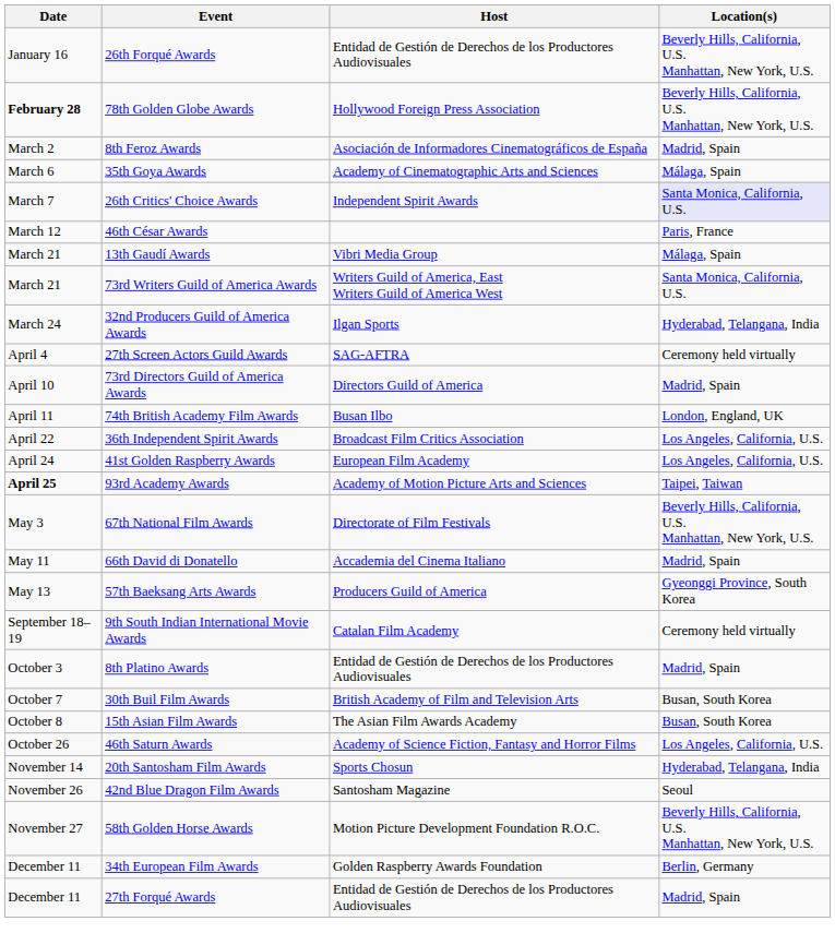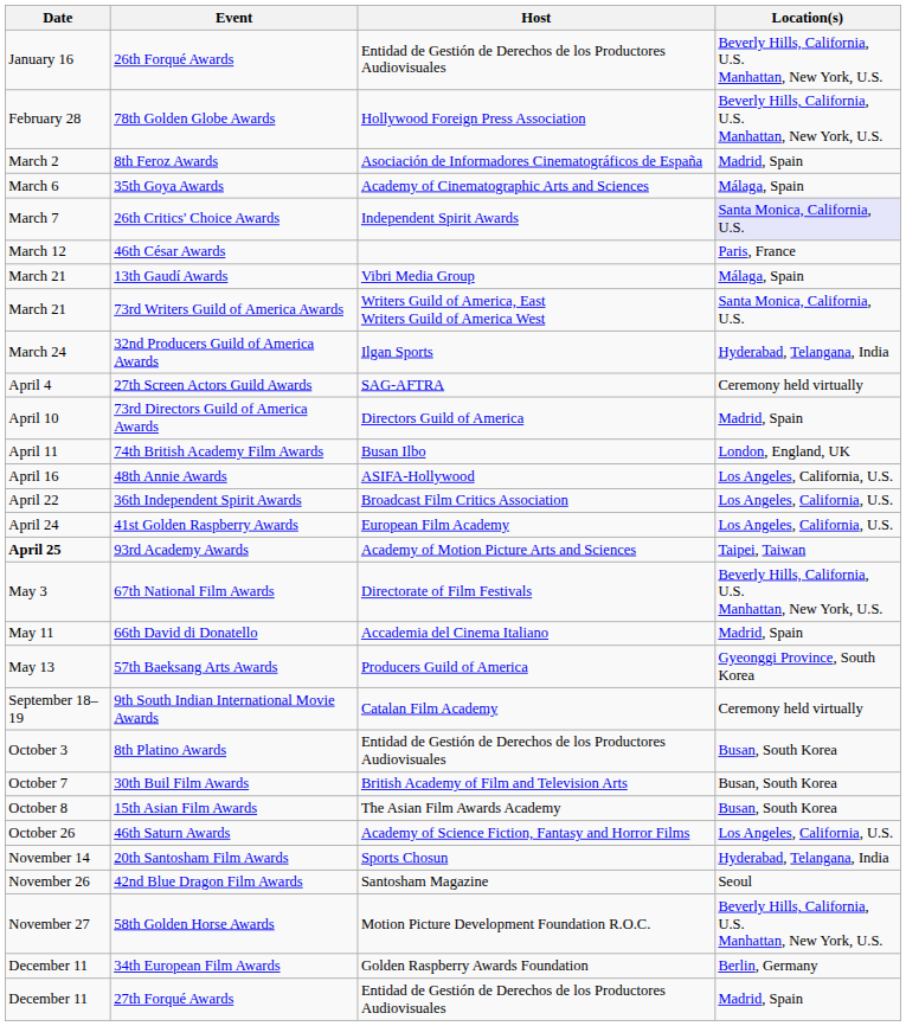78th Golden Globe Awards | Date: bold -> normal
+ row: April 16 | 48th Annie Awards | ASIFA-Hollywood | Los Angeles, California, U.S.
8th Platino Awards | Location(s): Madrid, Spain -> Busan, South Korea
